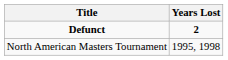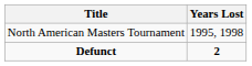rows swapped: Defunct <-> North American Masters Tournament
